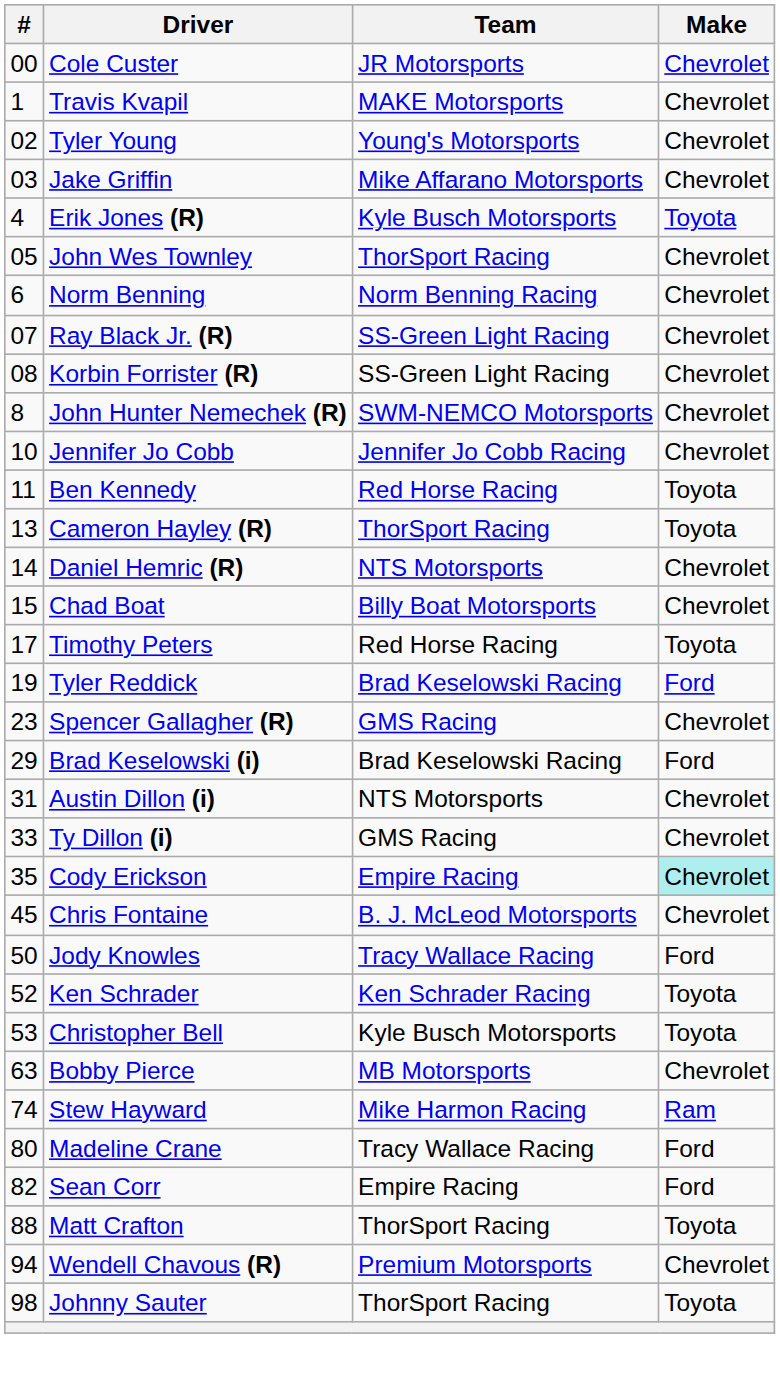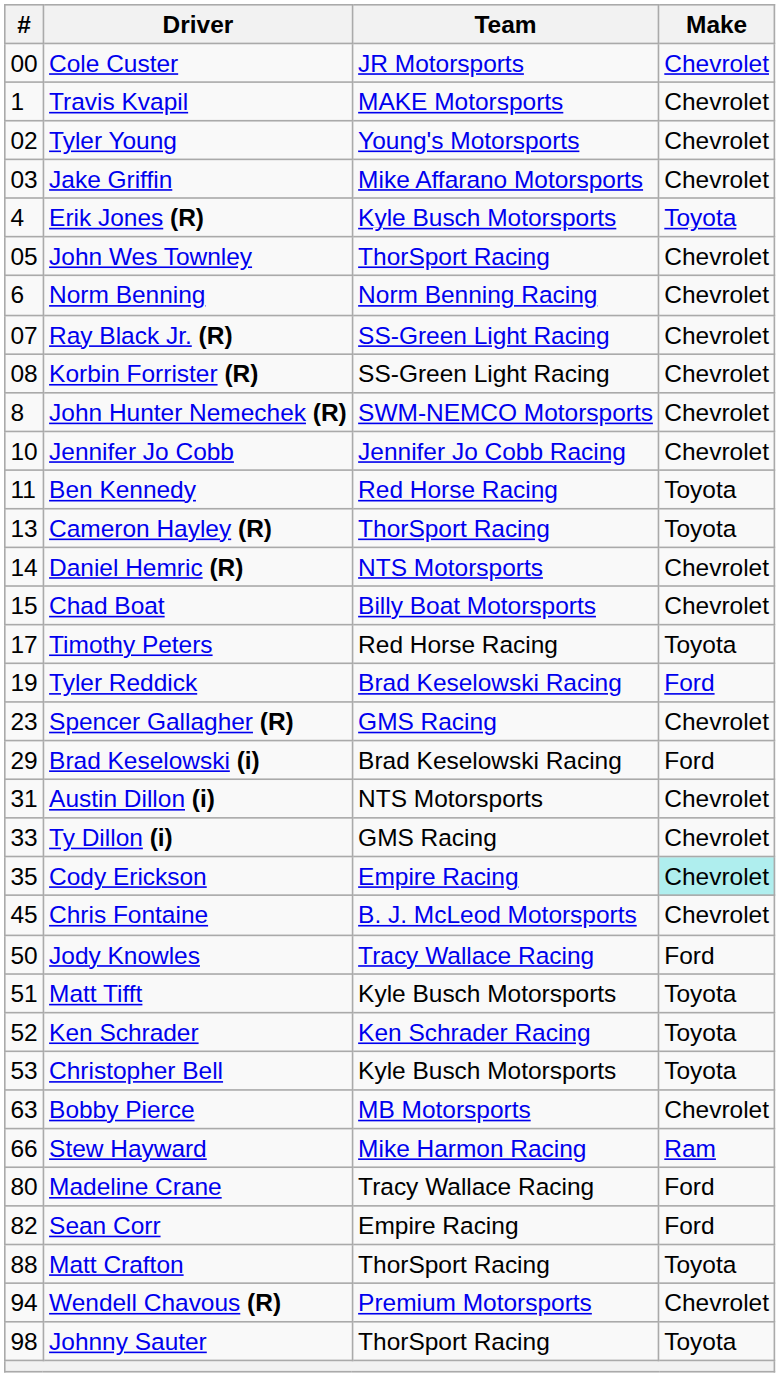+ row: 51 | Matt Tifft | Kyle Busch Motorsports | Toyota
Stew Hayward | #: 74 -> 66
